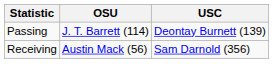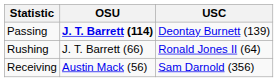Passing | OSU: normal -> bold
+ row: Rushing | J. T. Barrett (66) | Ronald Jones II (64)
